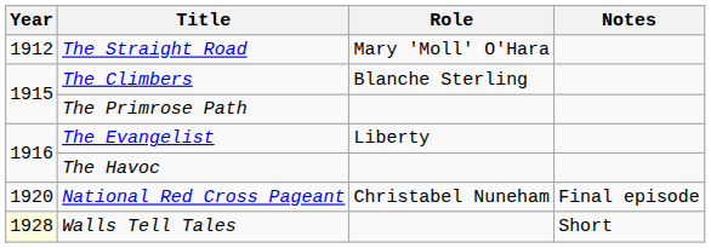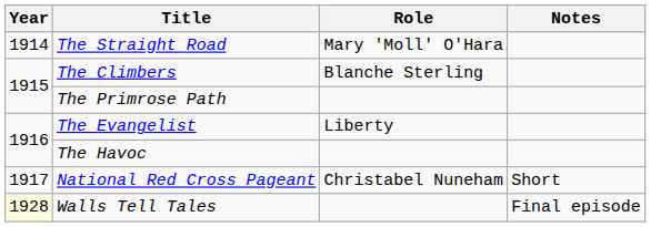The Straight Road | Year: 1912 -> 1914
National Red Cross Pageant | Year: 1920 -> 1917
National Red Cross Pageant | Notes: Final episode -> Short
Walls Tell Tales | Notes: Short -> Final episode
